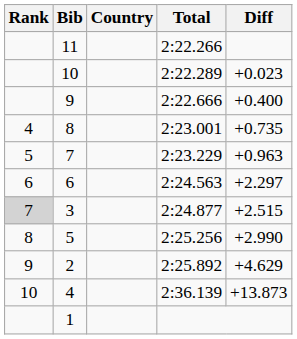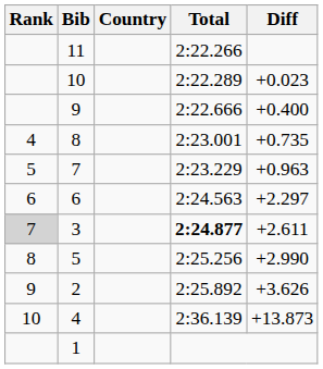3 | Total: normal -> bold
3 | Diff: +2.515 -> +2.611
2 | Diff: +4.629 -> +3.626
